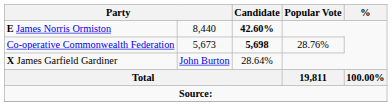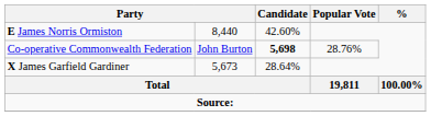E James Norris Ormiston | Candidate: bold -> normal
Co-operative Commonwealth Federation | column 2: 5,673 -> John Burton
X James Garfield Gardiner | column 2: John Burton -> 5,673
